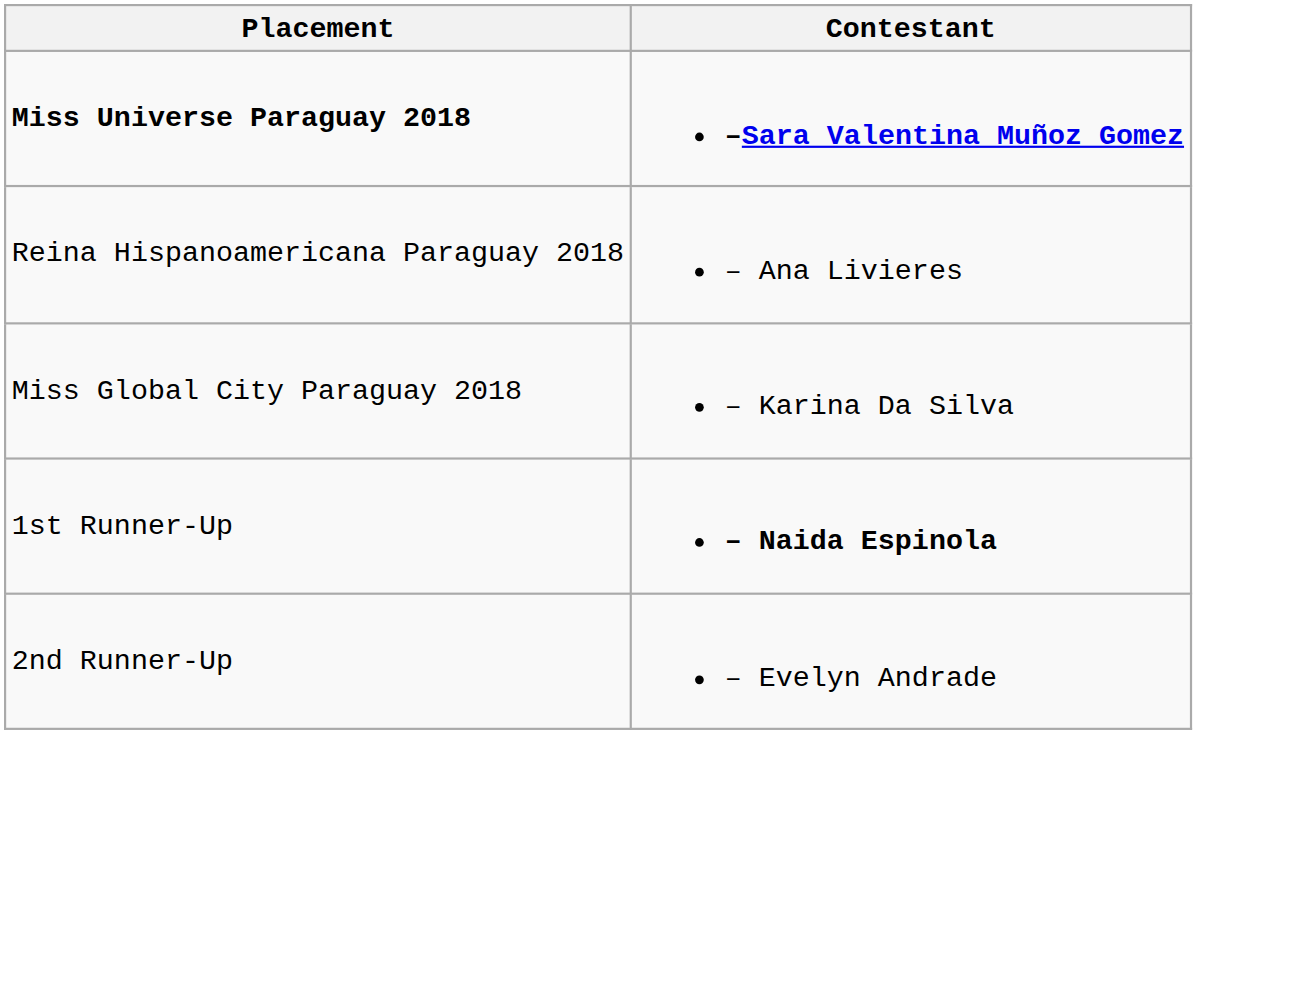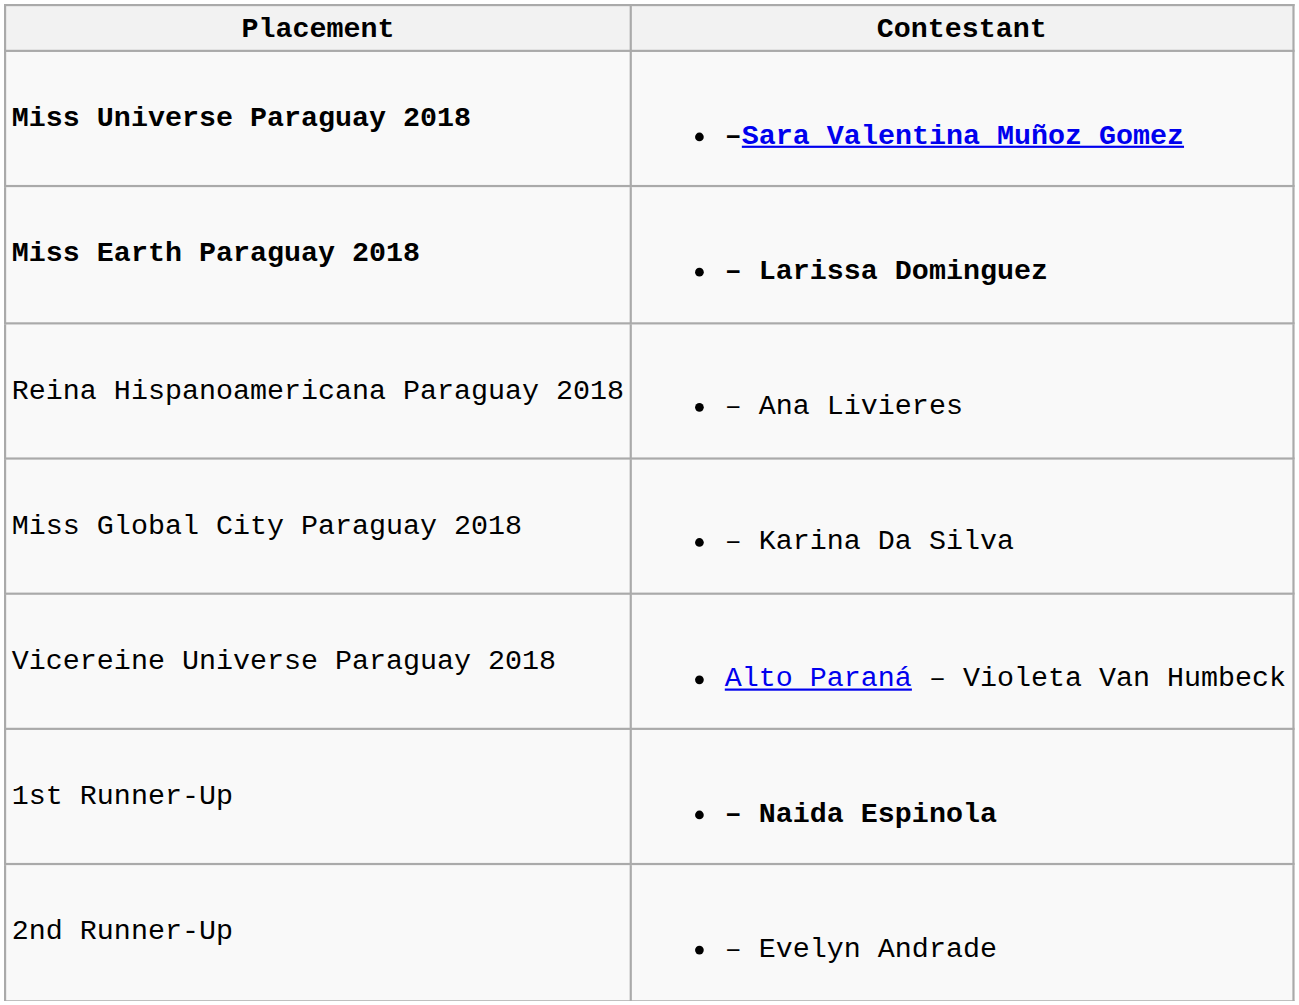+ row: Miss Earth Paraguay 2018 | – Larissa Dominguez
+ row: Vicereine Universe Paraguay 2018 | Alto Paraná – Violeta Van Humbeck
